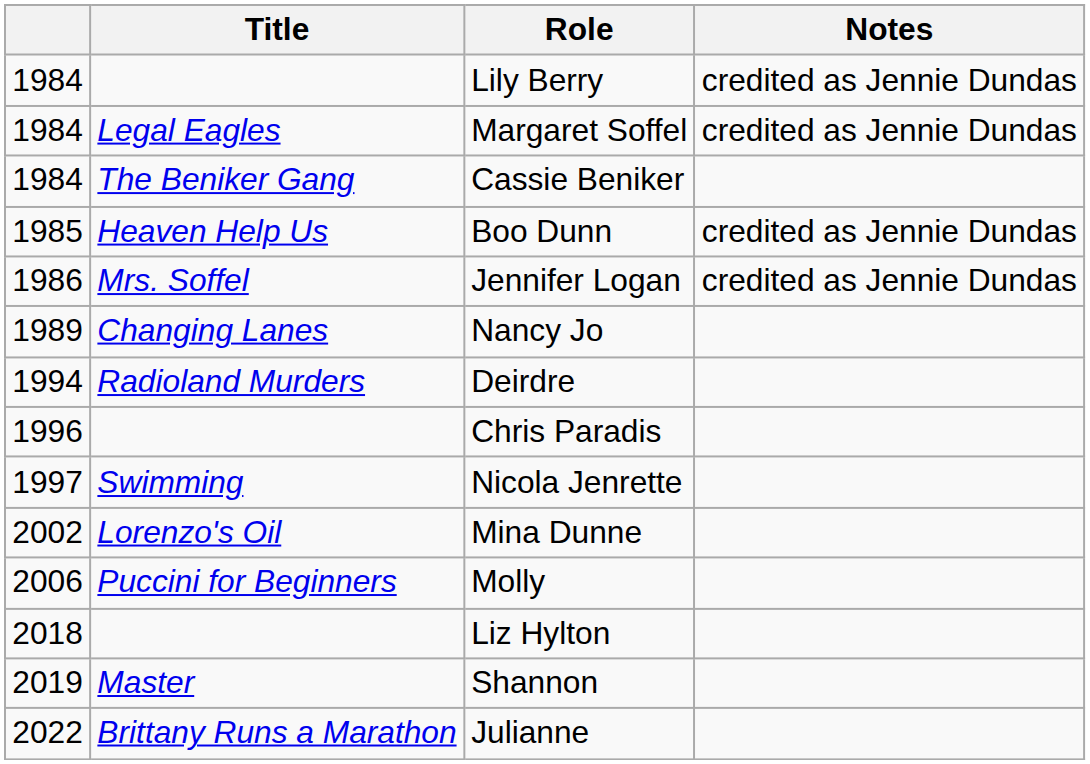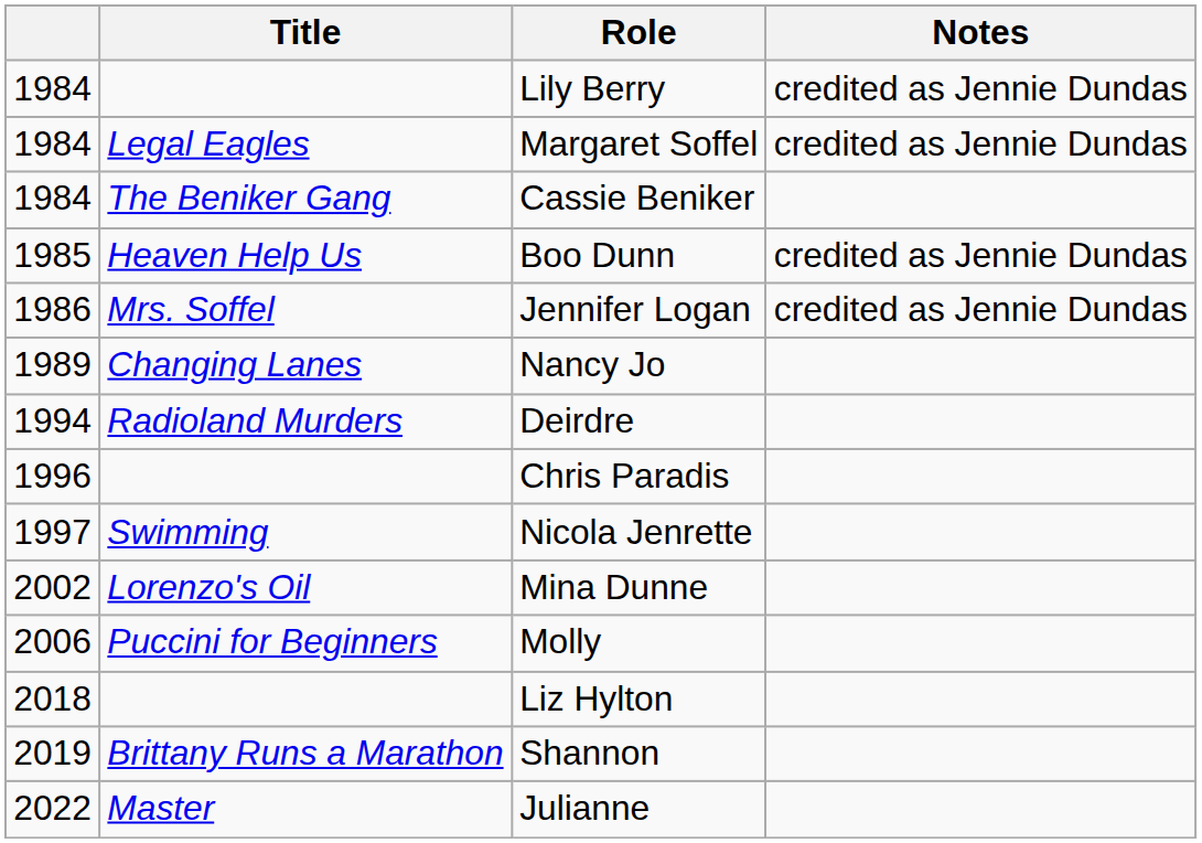Shannon | Title: Master -> Brittany Runs a Marathon
Julianne | Title: Brittany Runs a Marathon -> Master
